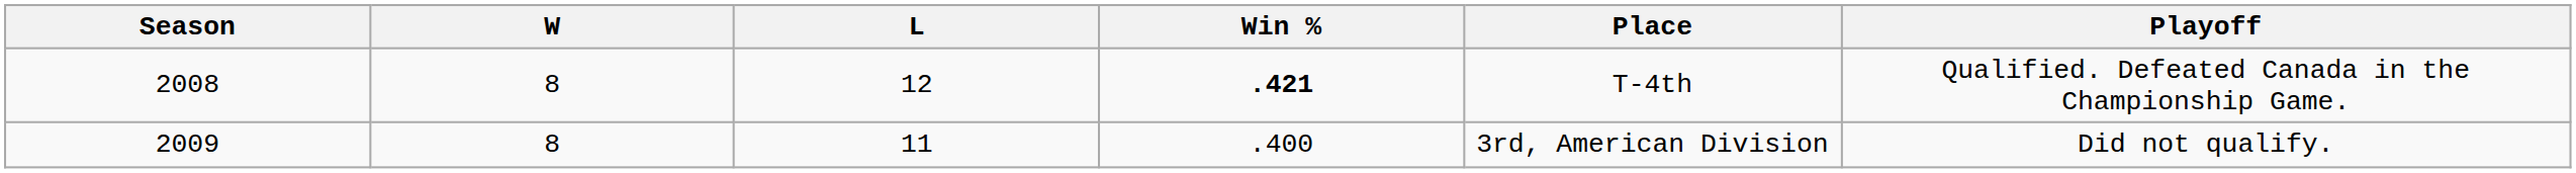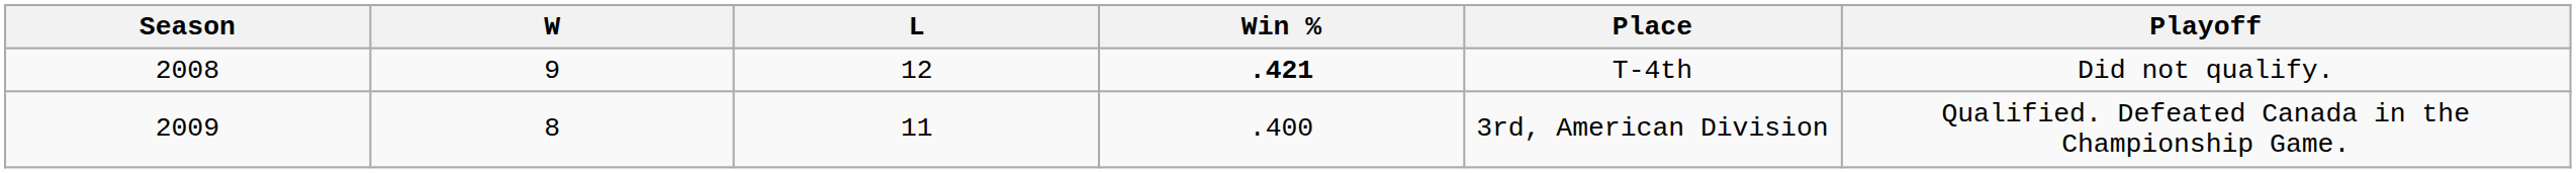2008 | W: 8 -> 9
2008 | Playoff: Qualified. Defeated Canada in the Championship Game. -> Did not qualify.
2009 | Playoff: Did not qualify. -> Qualified. Defeated Canada in the Championship Game.
